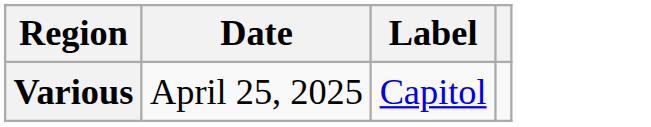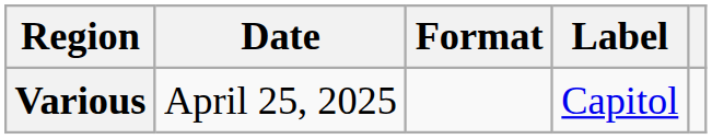+ column: Format
